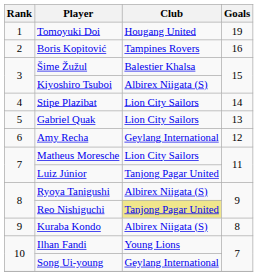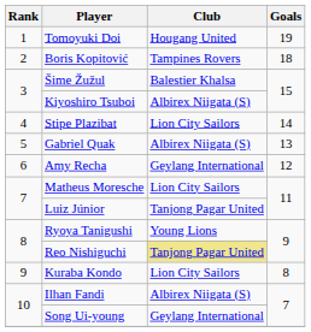Boris Kopitović | Goals: 16 -> 18
Gabriel Quak | Club: Lion City Sailors -> Albirex Niigata (S)
Ryoya Tanigushi | Club: Albirex Niigata (S) -> Young Lions
Kuraba Kondo | Club: Albirex Niigata (S) -> Lion City Sailors
Ilhan Fandi | Club: Young Lions -> Albirex Niigata (S)
